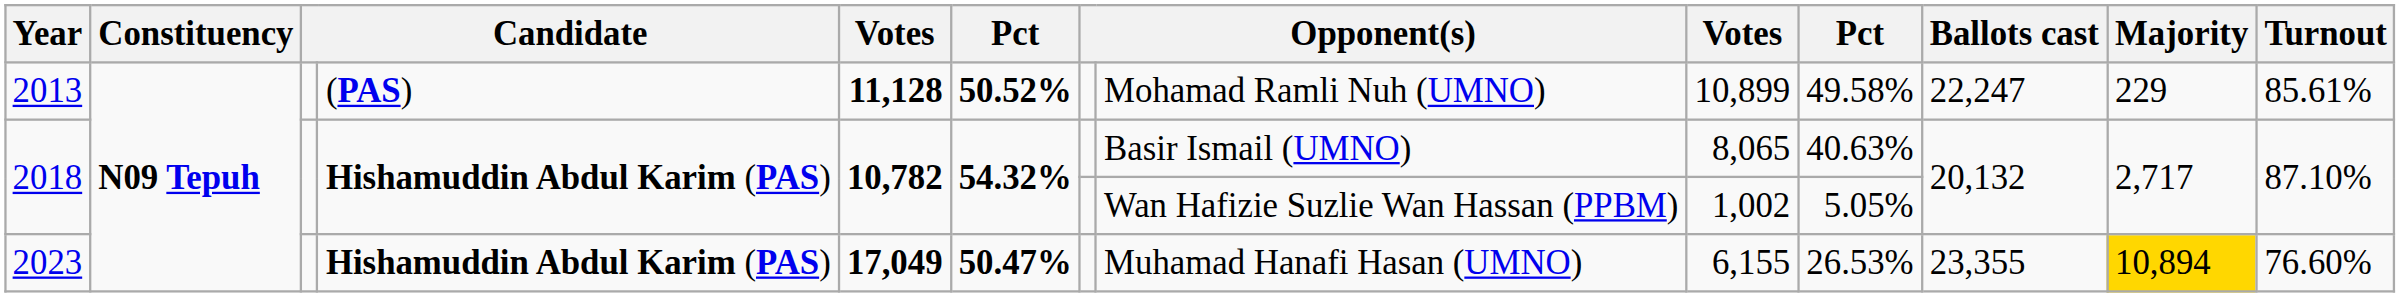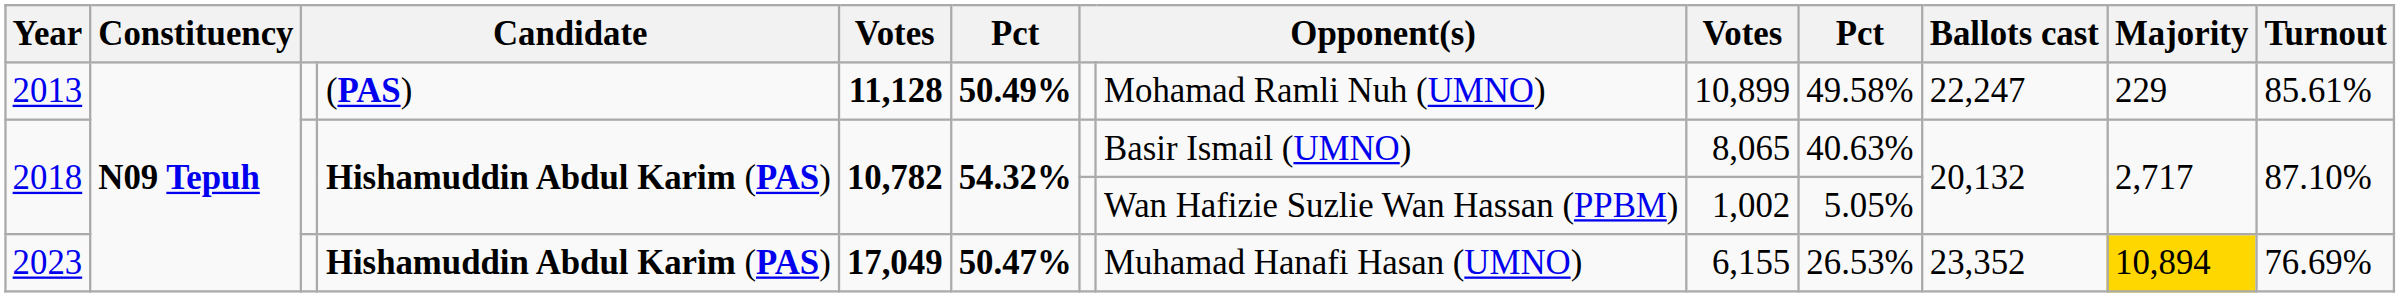2013 | column 6: 50.52% -> 50.49%
2023 | Ballots cast: 23,355 -> 23,352
2023 | Turnout: 76.60% -> 76.69%
